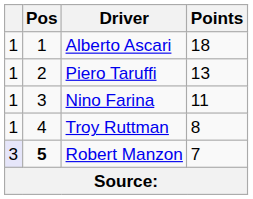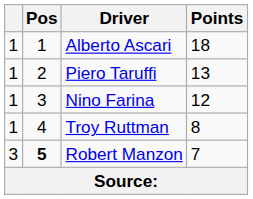Nino Farina | Points: 11 -> 12
Robert Manzon | column 1: lavender background -> no background
